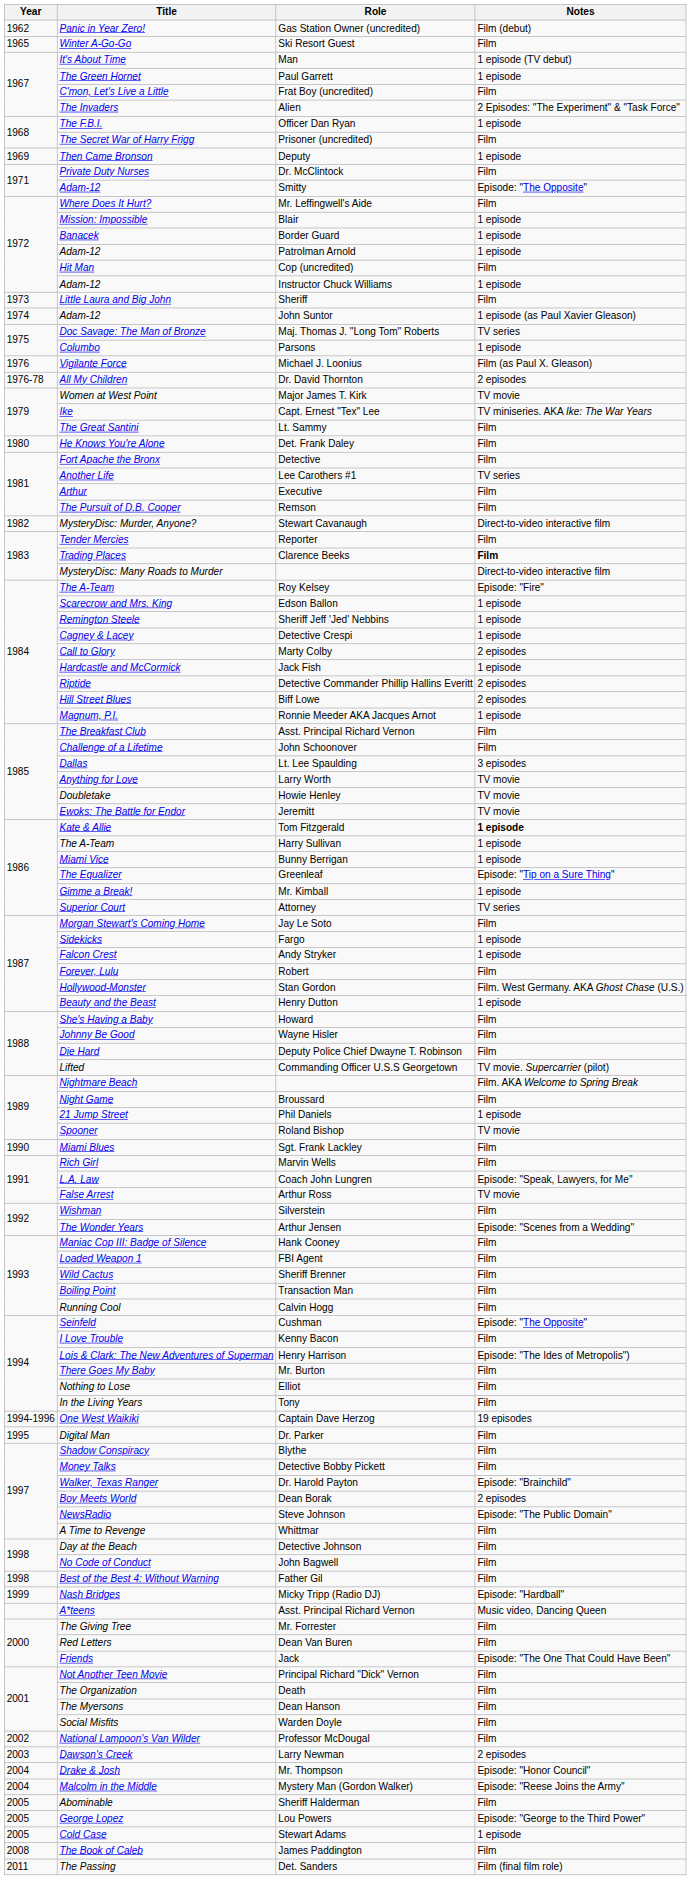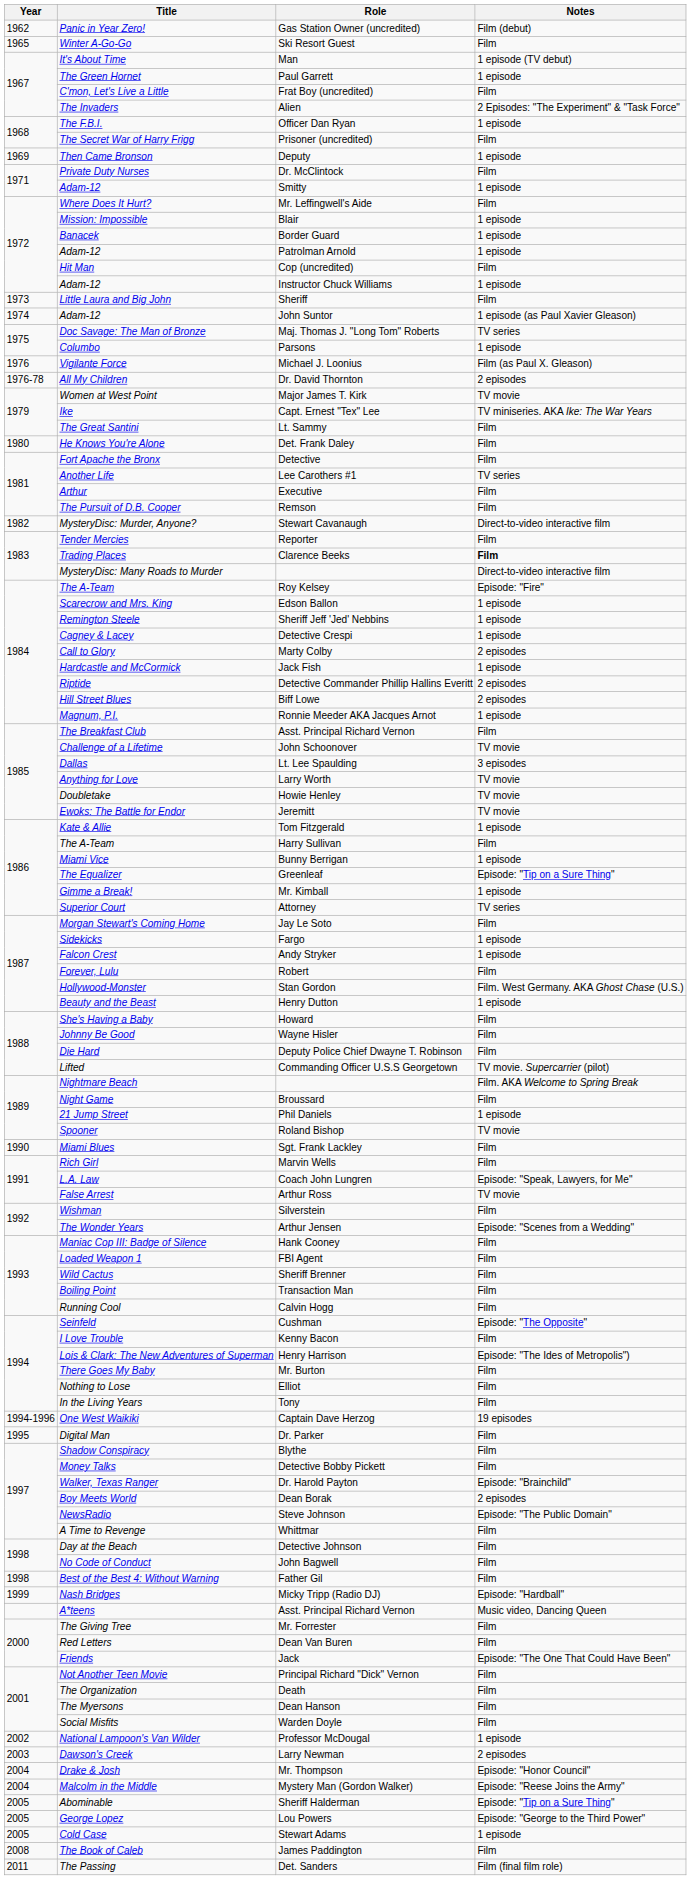Smitty | Notes: Episode: "The Opposite" -> 1 episode
John Schoonover | Notes: Film -> TV movie
Tom Fitzgerald | Notes: bold -> normal
Harry Sullivan | Notes: 1 episode -> Film
Professor McDougal | Notes: Film -> 1 episode
Sheriff Halderman | Notes: Film -> Episode: "Tip on a Sure Thing"
